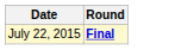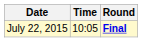+ column: Time | 10:05
